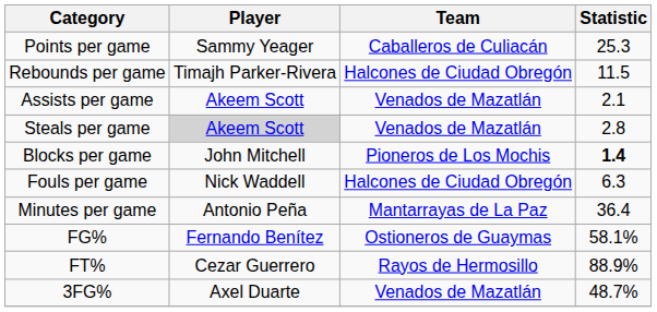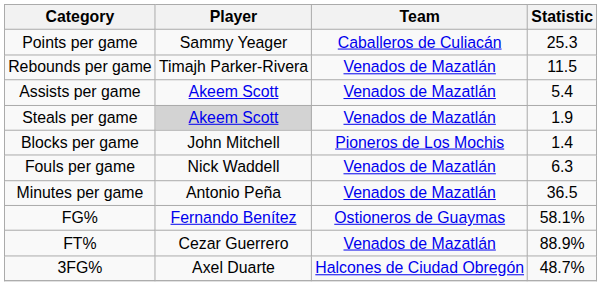Rebounds per game | Team: Halcones de Ciudad Obregón -> Venados de Mazatlán
Assists per game | Statistic: 2.1 -> 5.4
Steals per game | Statistic: 2.8 -> 1.9
Blocks per game | Statistic: bold -> normal
Fouls per game | Team: Halcones de Ciudad Obregón -> Venados de Mazatlán
Minutes per game | Team: Mantarrayas de La Paz -> Venados de Mazatlán
Minutes per game | Statistic: 36.4 -> 36.5
FT% | Team: Rayos de Hermosillo -> Venados de Mazatlán
3FG% | Team: Venados de Mazatlán -> Halcones de Ciudad Obregón
